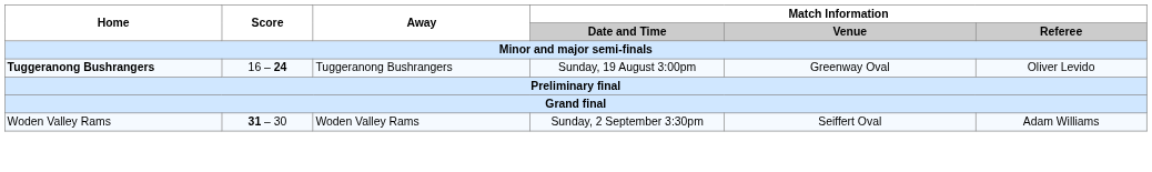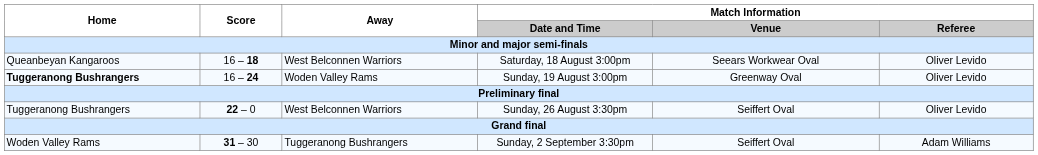+ row: Queanbeyan Kangaroos | 16 – 18 | West Belconnen Warriors | Saturday, 18 August 3:00pm | Seears Workwear Oval | Oliver Levido
Sunday, 19 August 3:00pm | Away: Tuggeranong Bushrangers -> Woden Valley Rams
+ row: Tuggeranong Bushrangers | 22 – 0 | West Belconnen Warriors | Sunday, 26 August 3:30pm | Seiffert Oval | Oliver Levido
Sunday, 2 September 3:30pm | Away: Woden Valley Rams -> Tuggeranong Bushrangers
